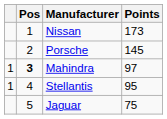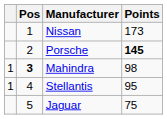Porsche | Points: normal -> bold
Mahindra | Points: 97 -> 98
